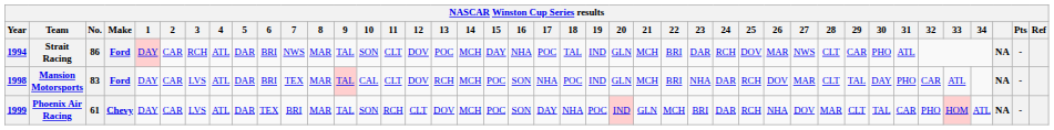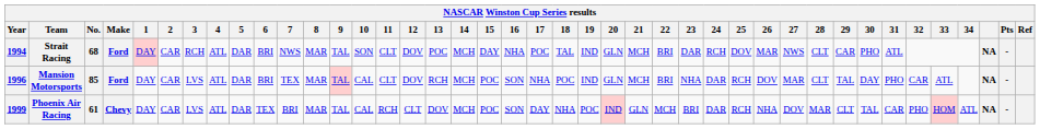Strait Racing | No.: 86 -> 68
Mansion Motorsports | Year: 1998 -> 1996
Mansion Motorsports | No.: 83 -> 85
Phoenix Air Racing | 10: SON -> CAL
